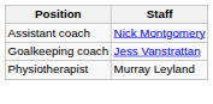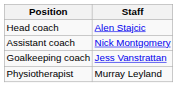+ row: Head coach | Alen Stajcic
